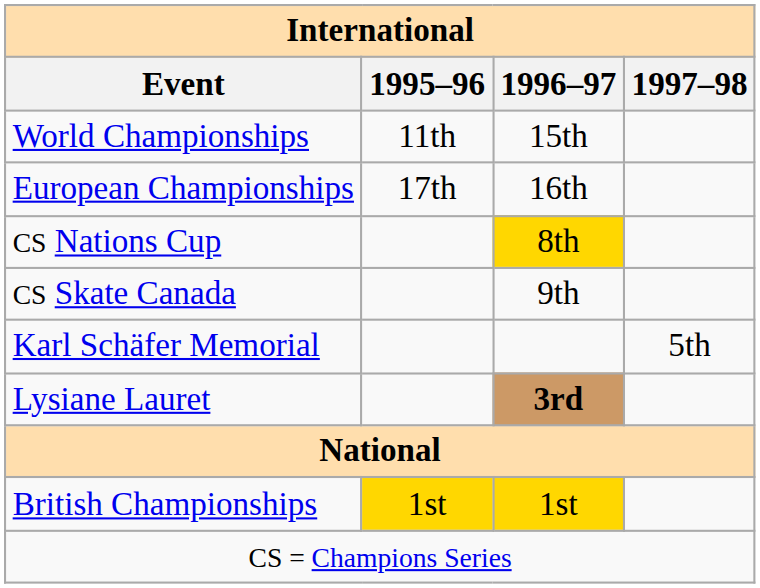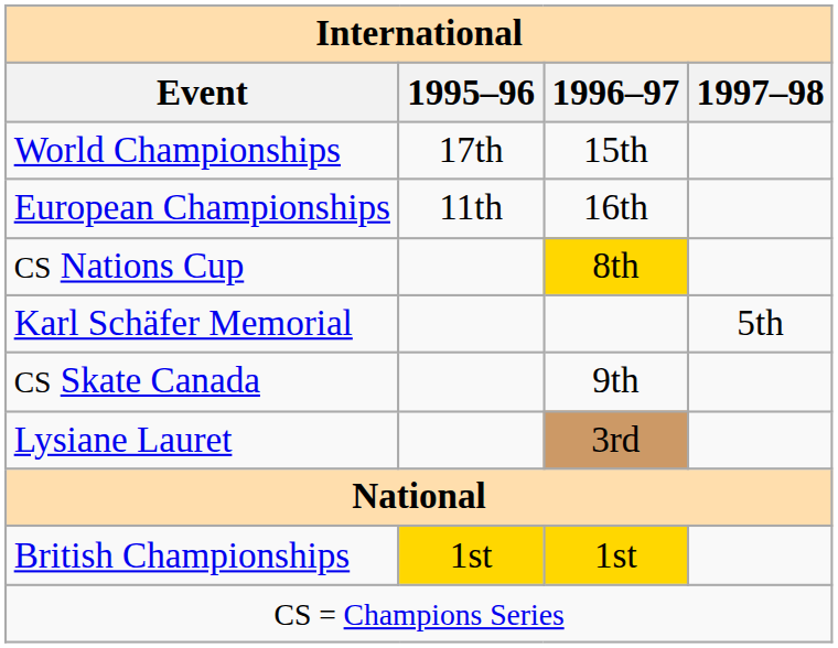World Championships | 1995–96: 11th -> 17th
European Championships | 1995–96: 17th -> 11th
rows swapped: CS Skate Canada <-> Karl Schäfer Memorial
Lysiane Lauret | 1996–97: bold -> normal
